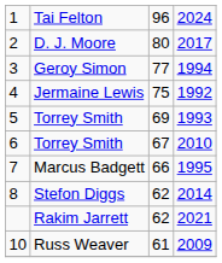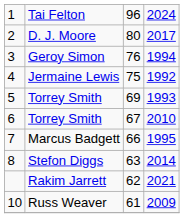3 | column 3: 77 -> 76
8 | column 3: 62 -> 63
